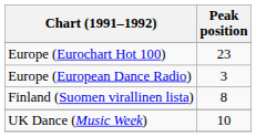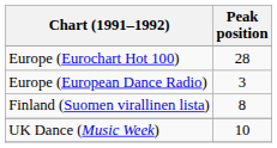Europe (Eurochart Hot 100) | Peak position: 23 -> 28
